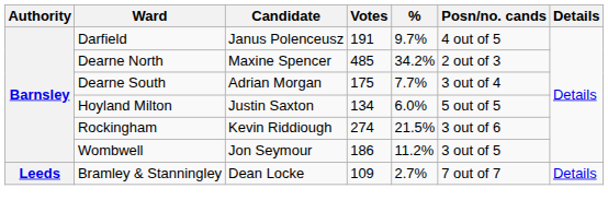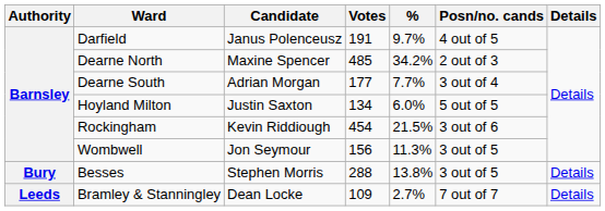Dearne South | Votes: 175 -> 177
Rockingham | Votes: 274 -> 454
Wombwell | Votes: 186 -> 156
Wombwell | %: 11.2% -> 11.3%
+ row: Bury | Besses | Stephen Morris | 288 | 13.8% | 3 out of 5 | Details
